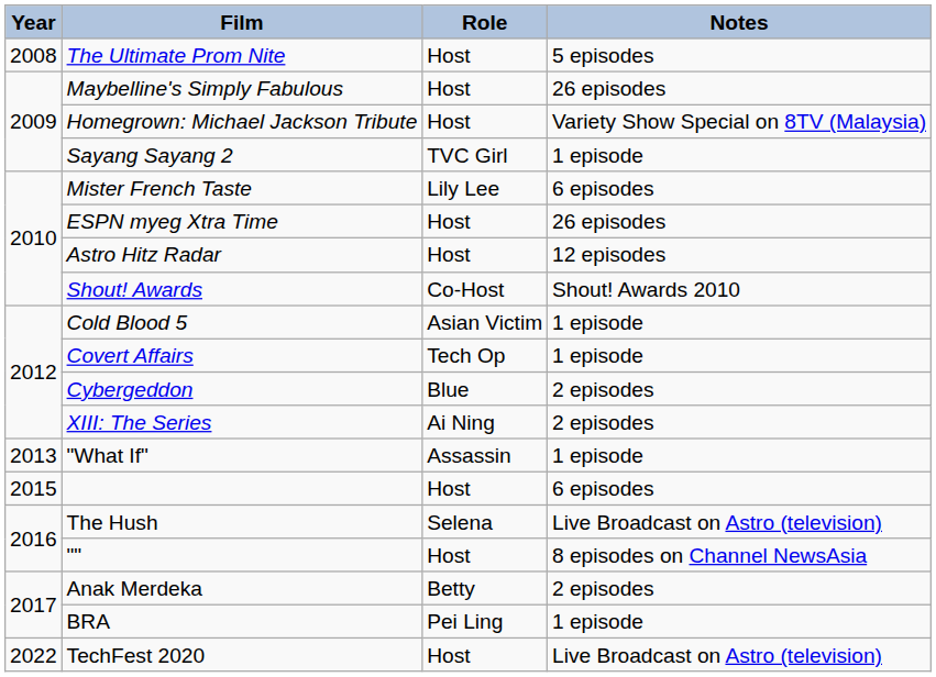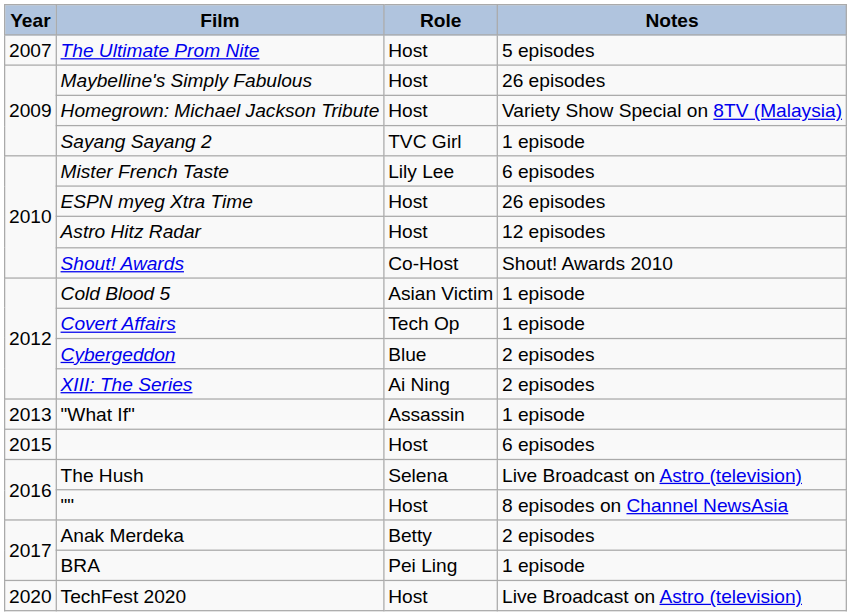The Ultimate Prom Nite | Year: 2008 -> 2007
TechFest 2020 | Year: 2022 -> 2020
